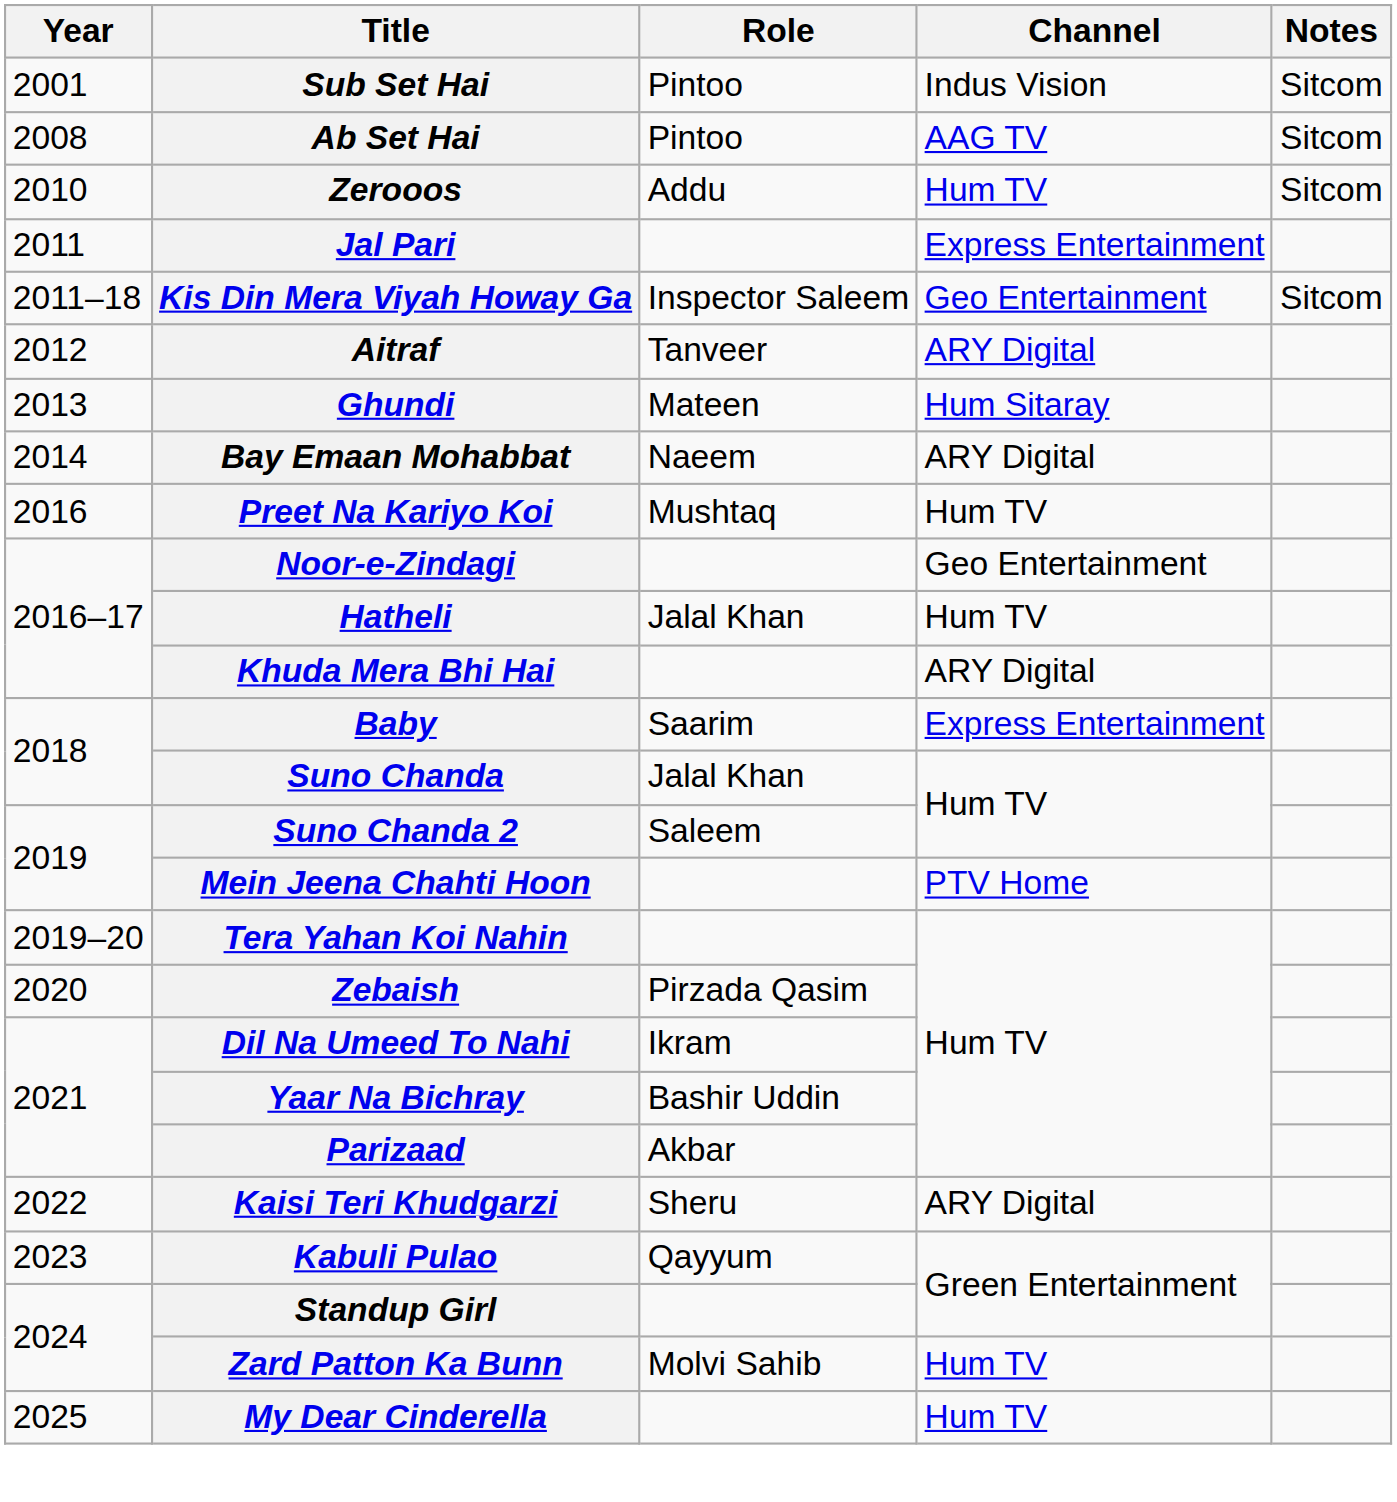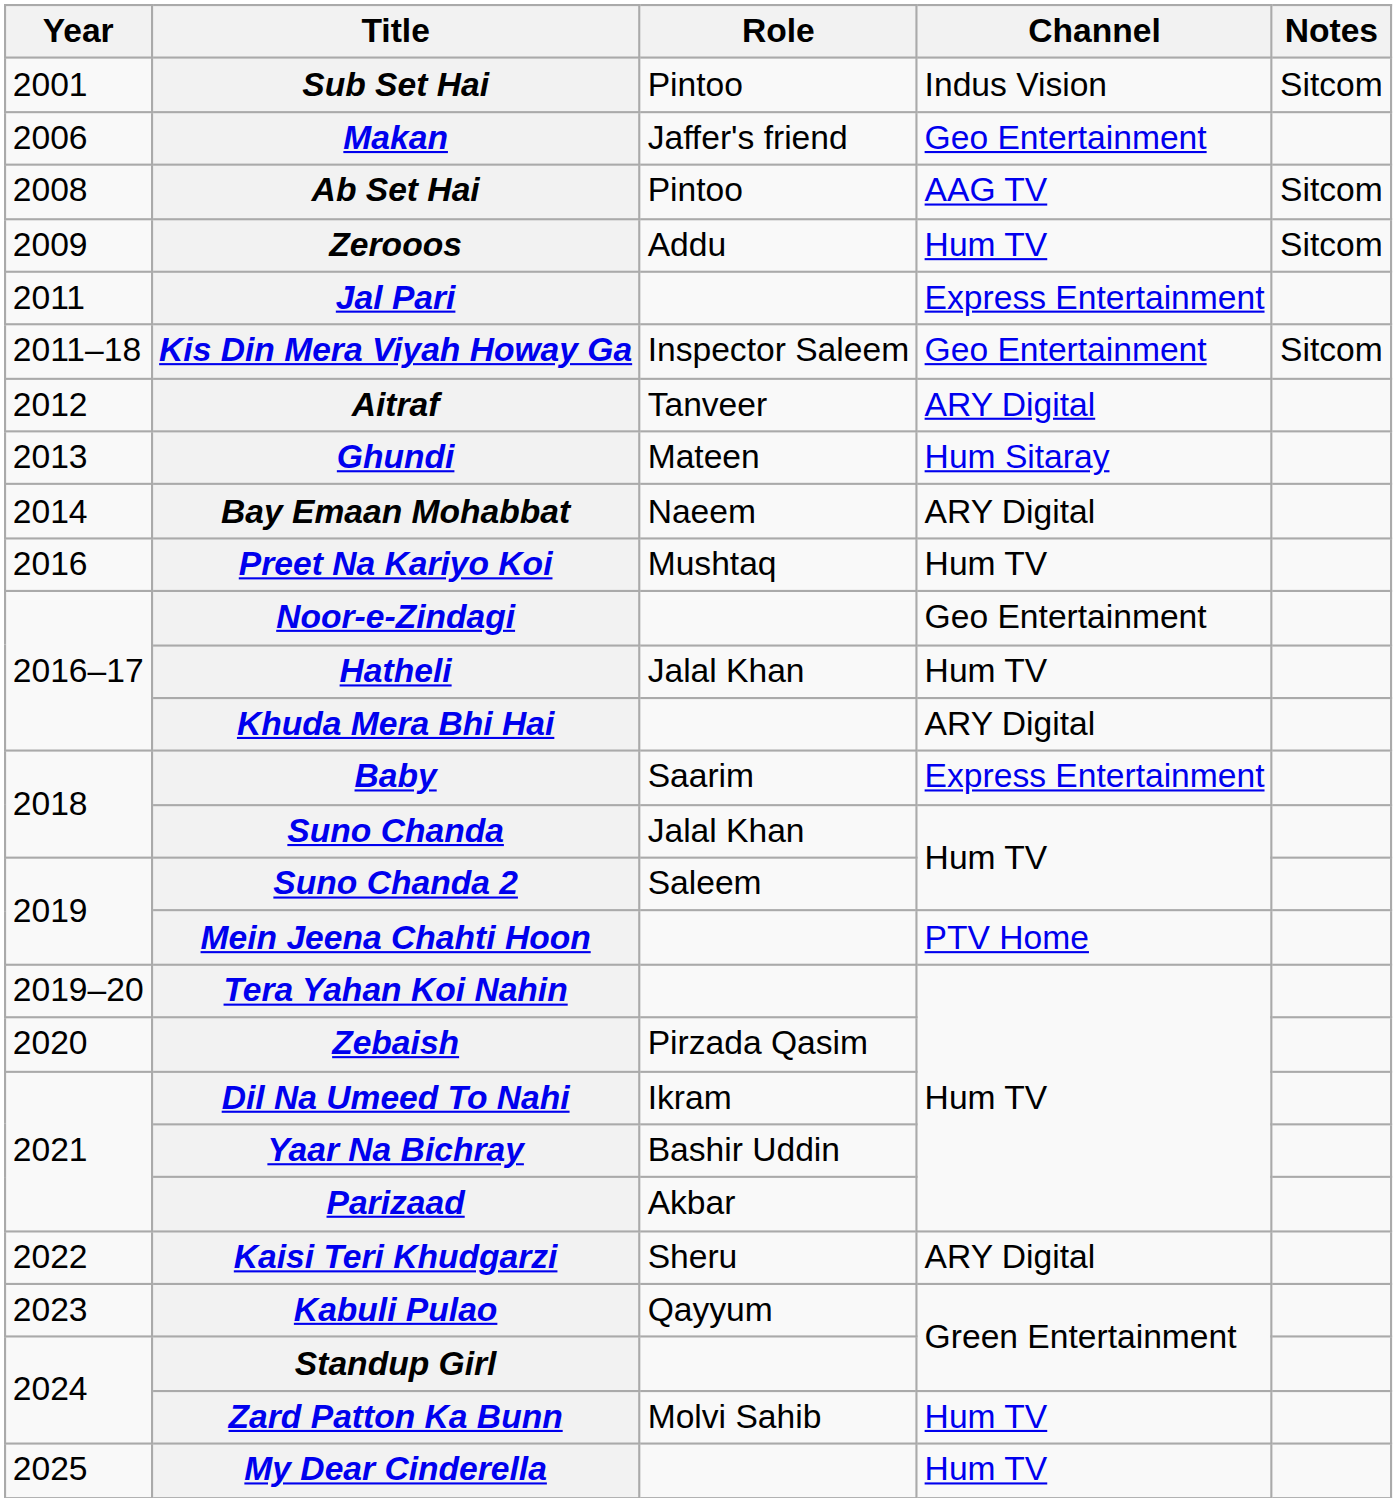+ row: 2006 | Makan | Jaffer's friend | Geo Entertainment
Zerooos | Year: 2010 -> 2009
